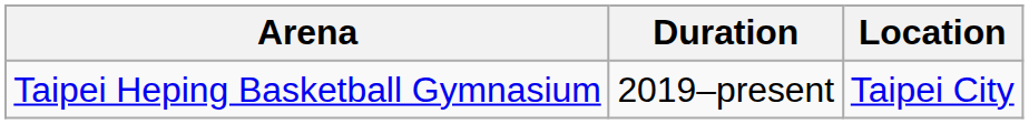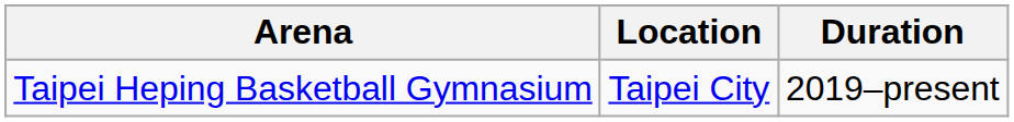columns swapped: Location <-> Duration
